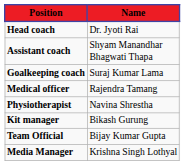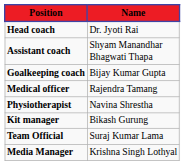Goalkeeping coach | Name: Suraj Kumar Lama -> Bijay Kumar Gupta
Team Official | Name: Bijay Kumar Gupta -> Suraj Kumar Lama
